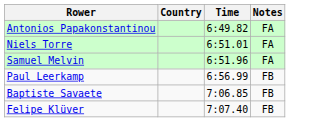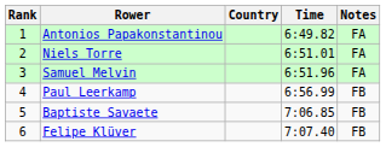+ column: Rank | 1 | 2 | 3 | 4 | 5 | 6
